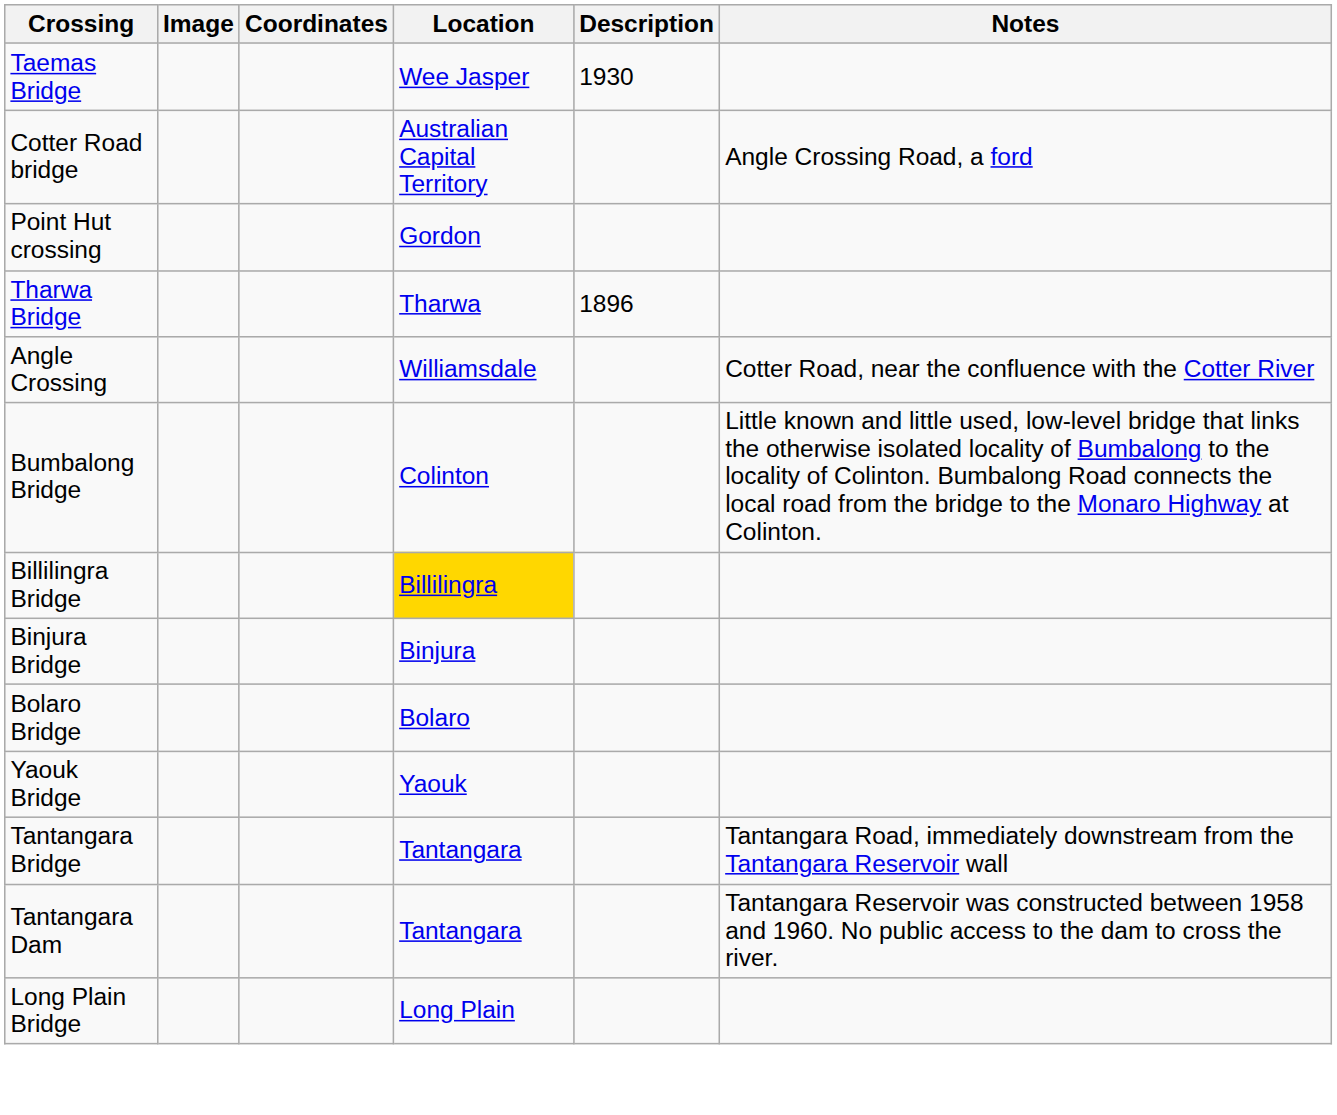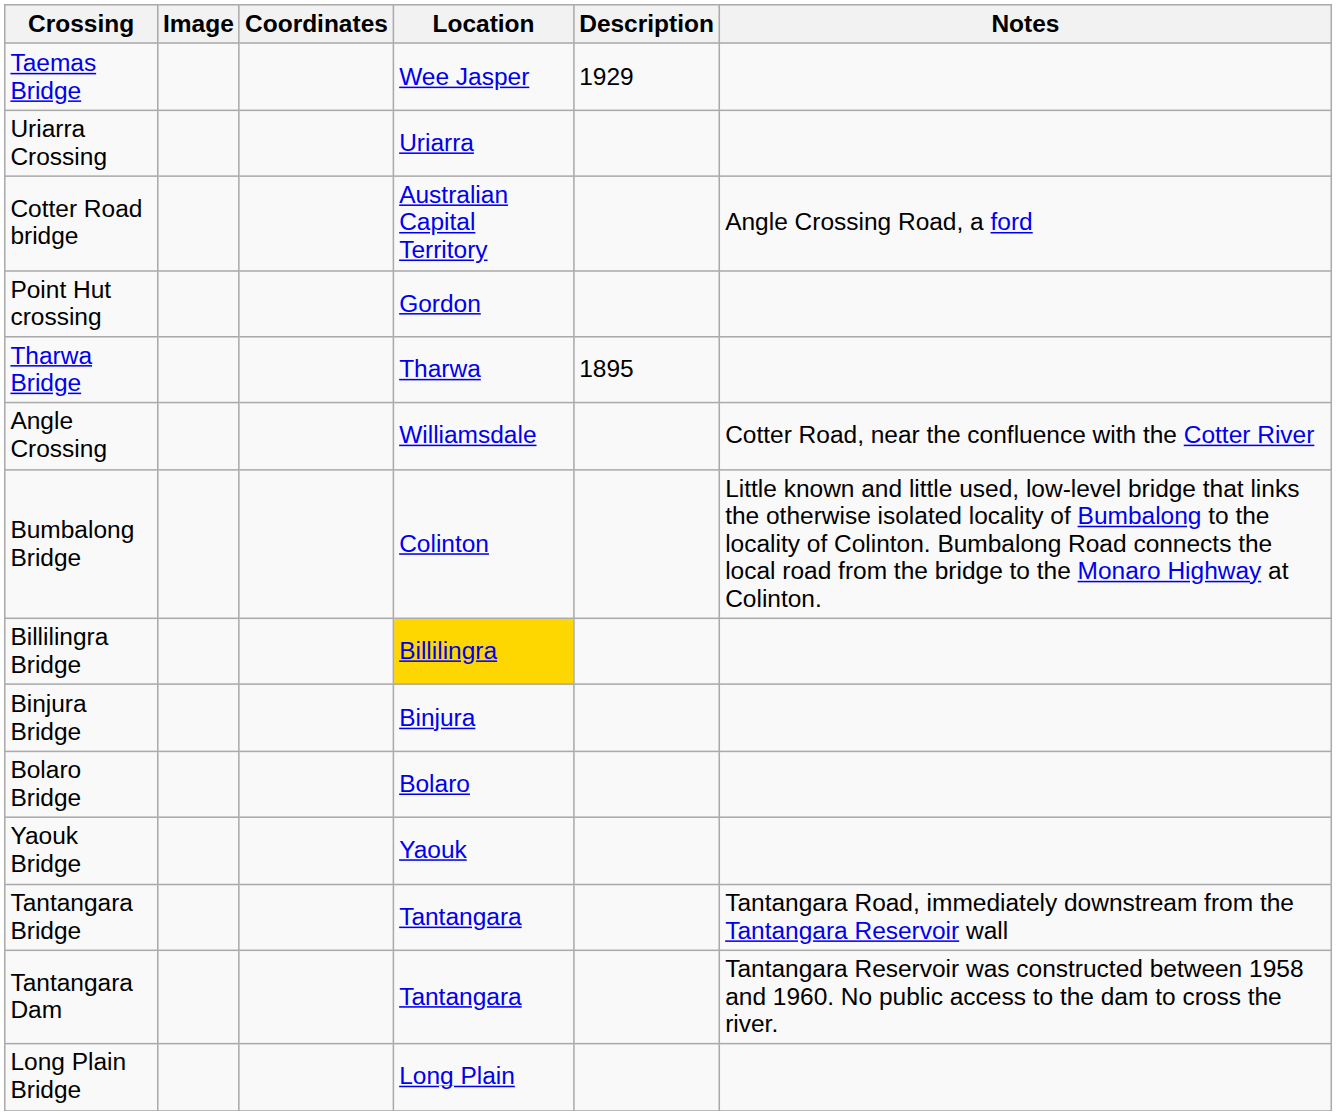Taemas Bridge | Description: 1930 -> 1929
+ row: Uriarra Crossing | Uriarra
Tharwa Bridge | Description: 1896 -> 1895
